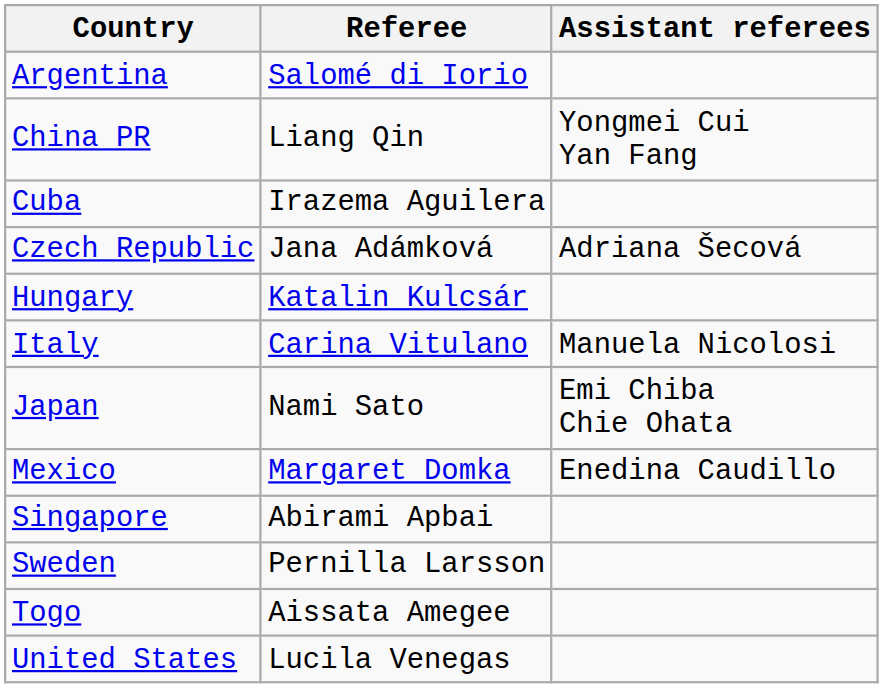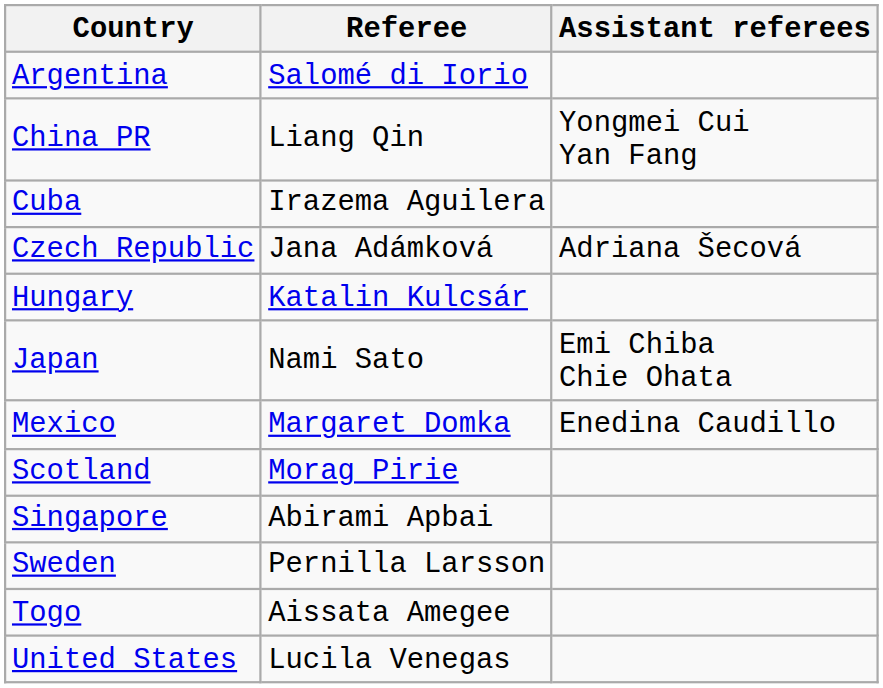- row: Italy | Carina Vitulano | Manuela Nicolosi
+ row: Scotland | Morag Pirie
